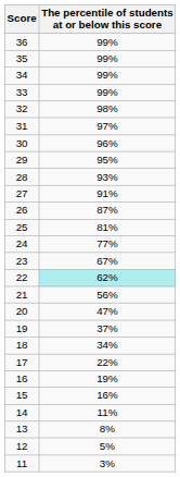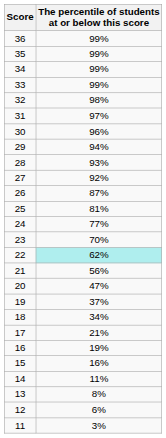29 | The percentile of students at or below this score: 95% -> 94%
27 | The percentile of students at or below this score: 91% -> 92%
23 | The percentile of students at or below this score: 67% -> 70%
17 | The percentile of students at or below this score: 22% -> 21%
12 | The percentile of students at or below this score: 5% -> 6%
